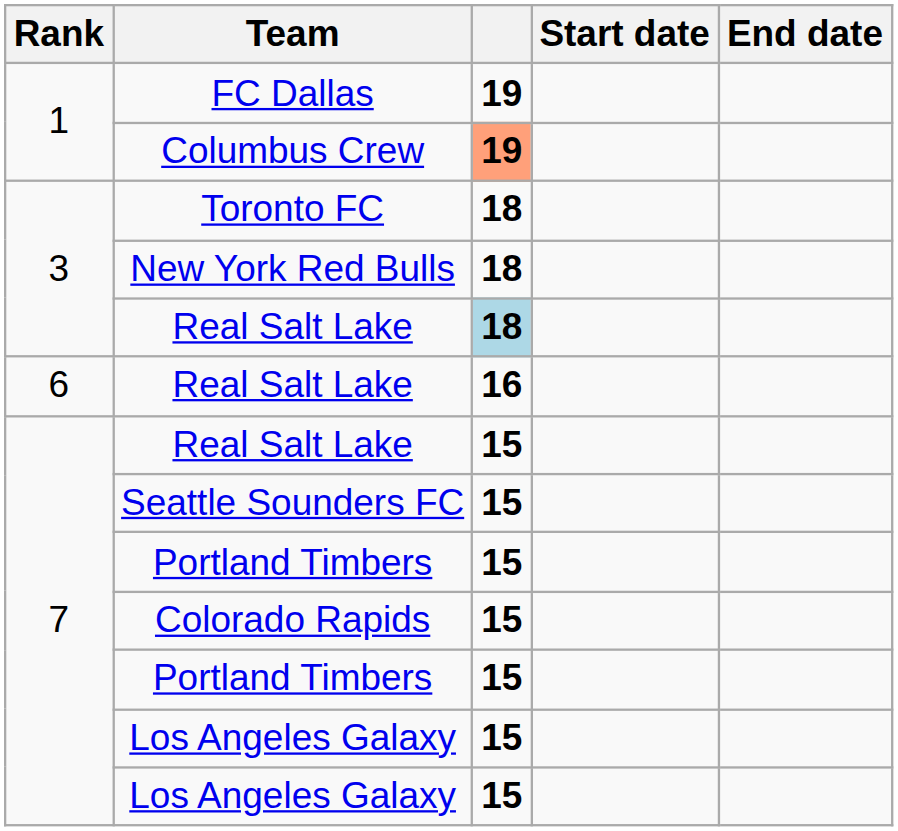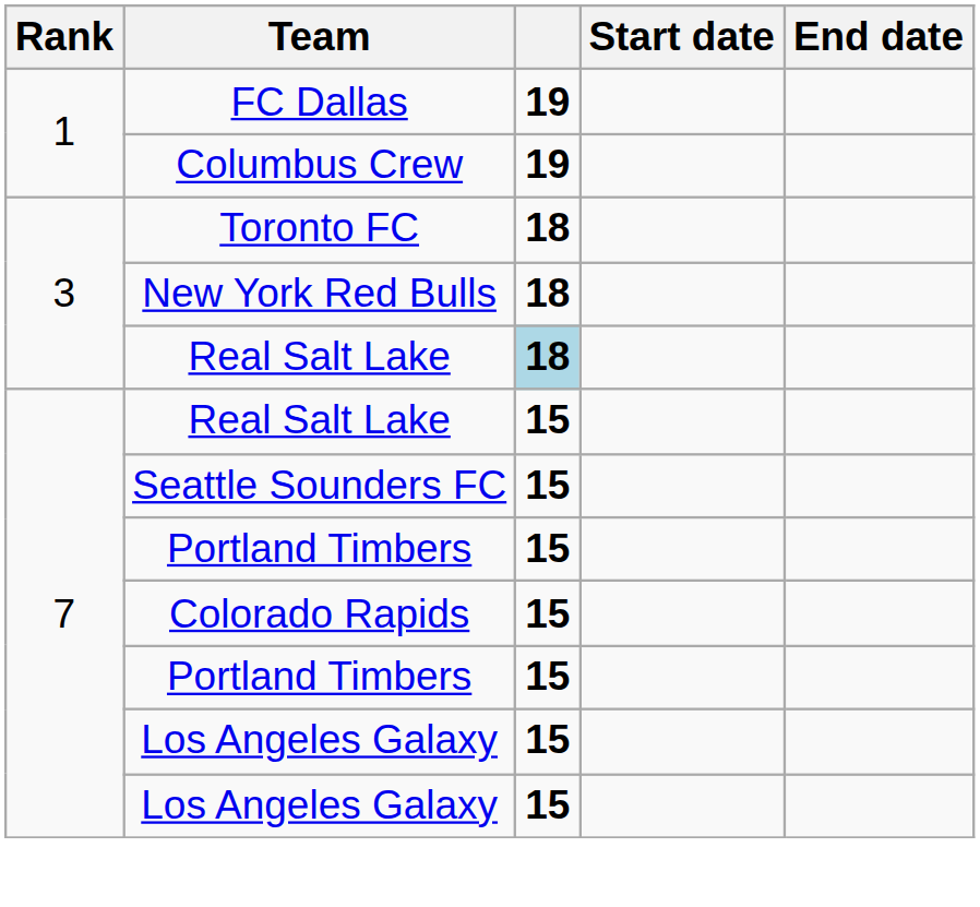Columbus Crew | column 3: lightsalmon background -> no background
- row: 6 | Real Salt Lake | 16
